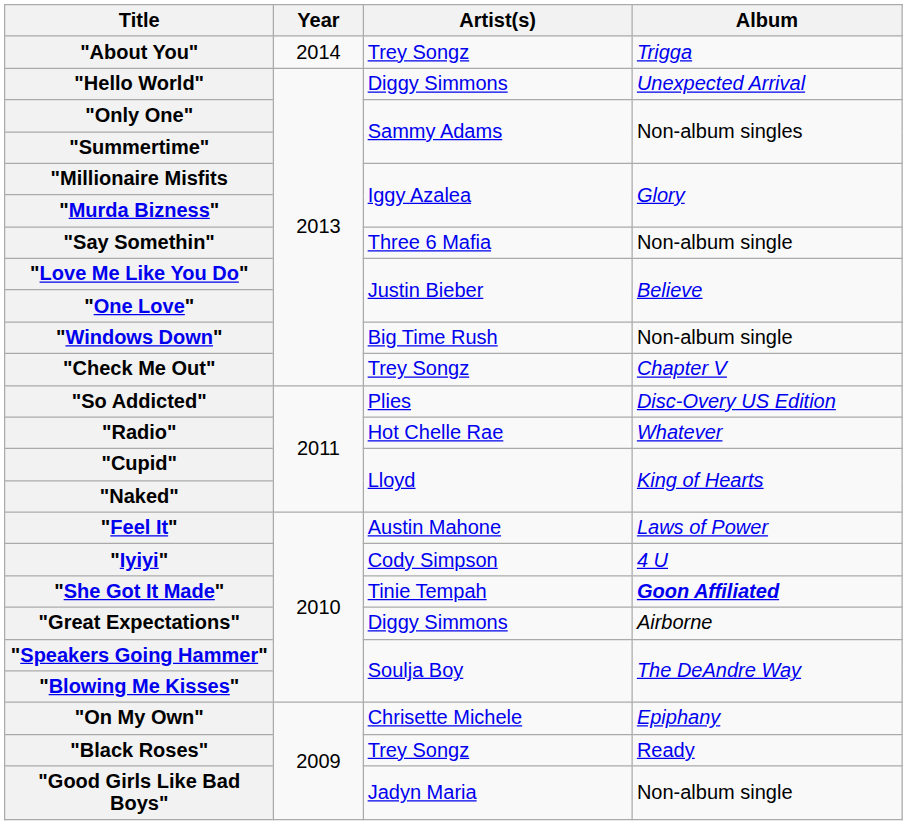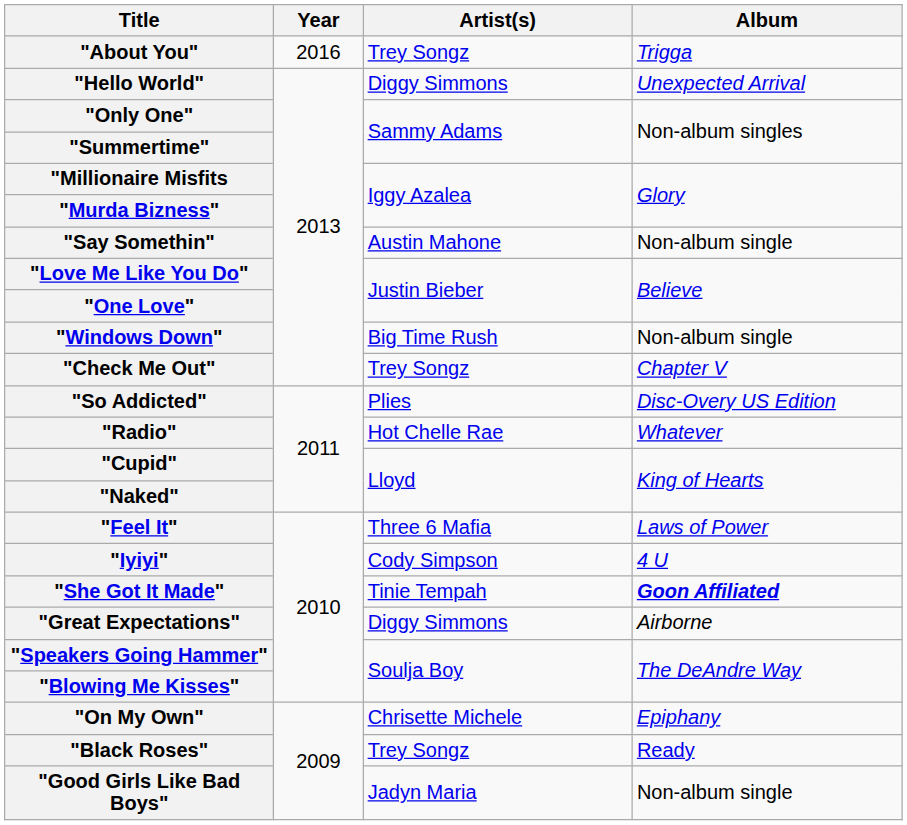"About You" | Year: 2014 -> 2016
"Say Somethin" | Artist(s): Three 6 Mafia -> Austin Mahone
"Feel It" | Artist(s): Austin Mahone -> Three 6 Mafia
